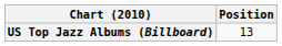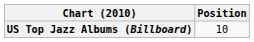US Top Jazz Albums (Billboard) | Position: 13 -> 10
